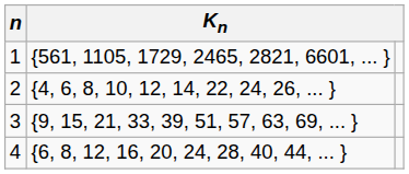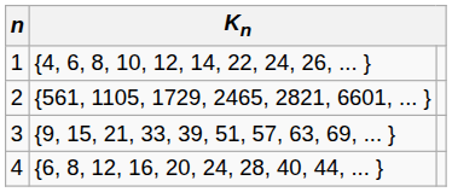1 | column 2: {561, 1105, 1729, 2465, 2821, 6601, ... } -> {4, 6, 8, 10, 12, 14, 22, 24, 26, ... }
2 | column 2: {4, 6, 8, 10, 12, 14, 22, 24, 26, ... } -> {561, 1105, 1729, 2465, 2821, 6601, ... }
